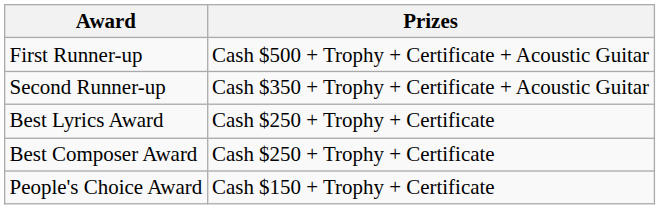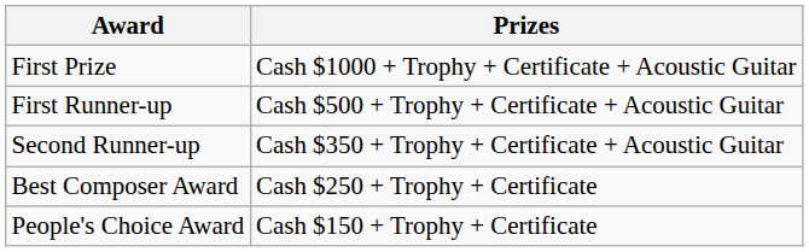+ row: First Prize | Cash $1000 + Trophy + Certificate + Acoustic Guitar
- row: Best Lyrics Award | Cash $250 + Trophy + Certificate
